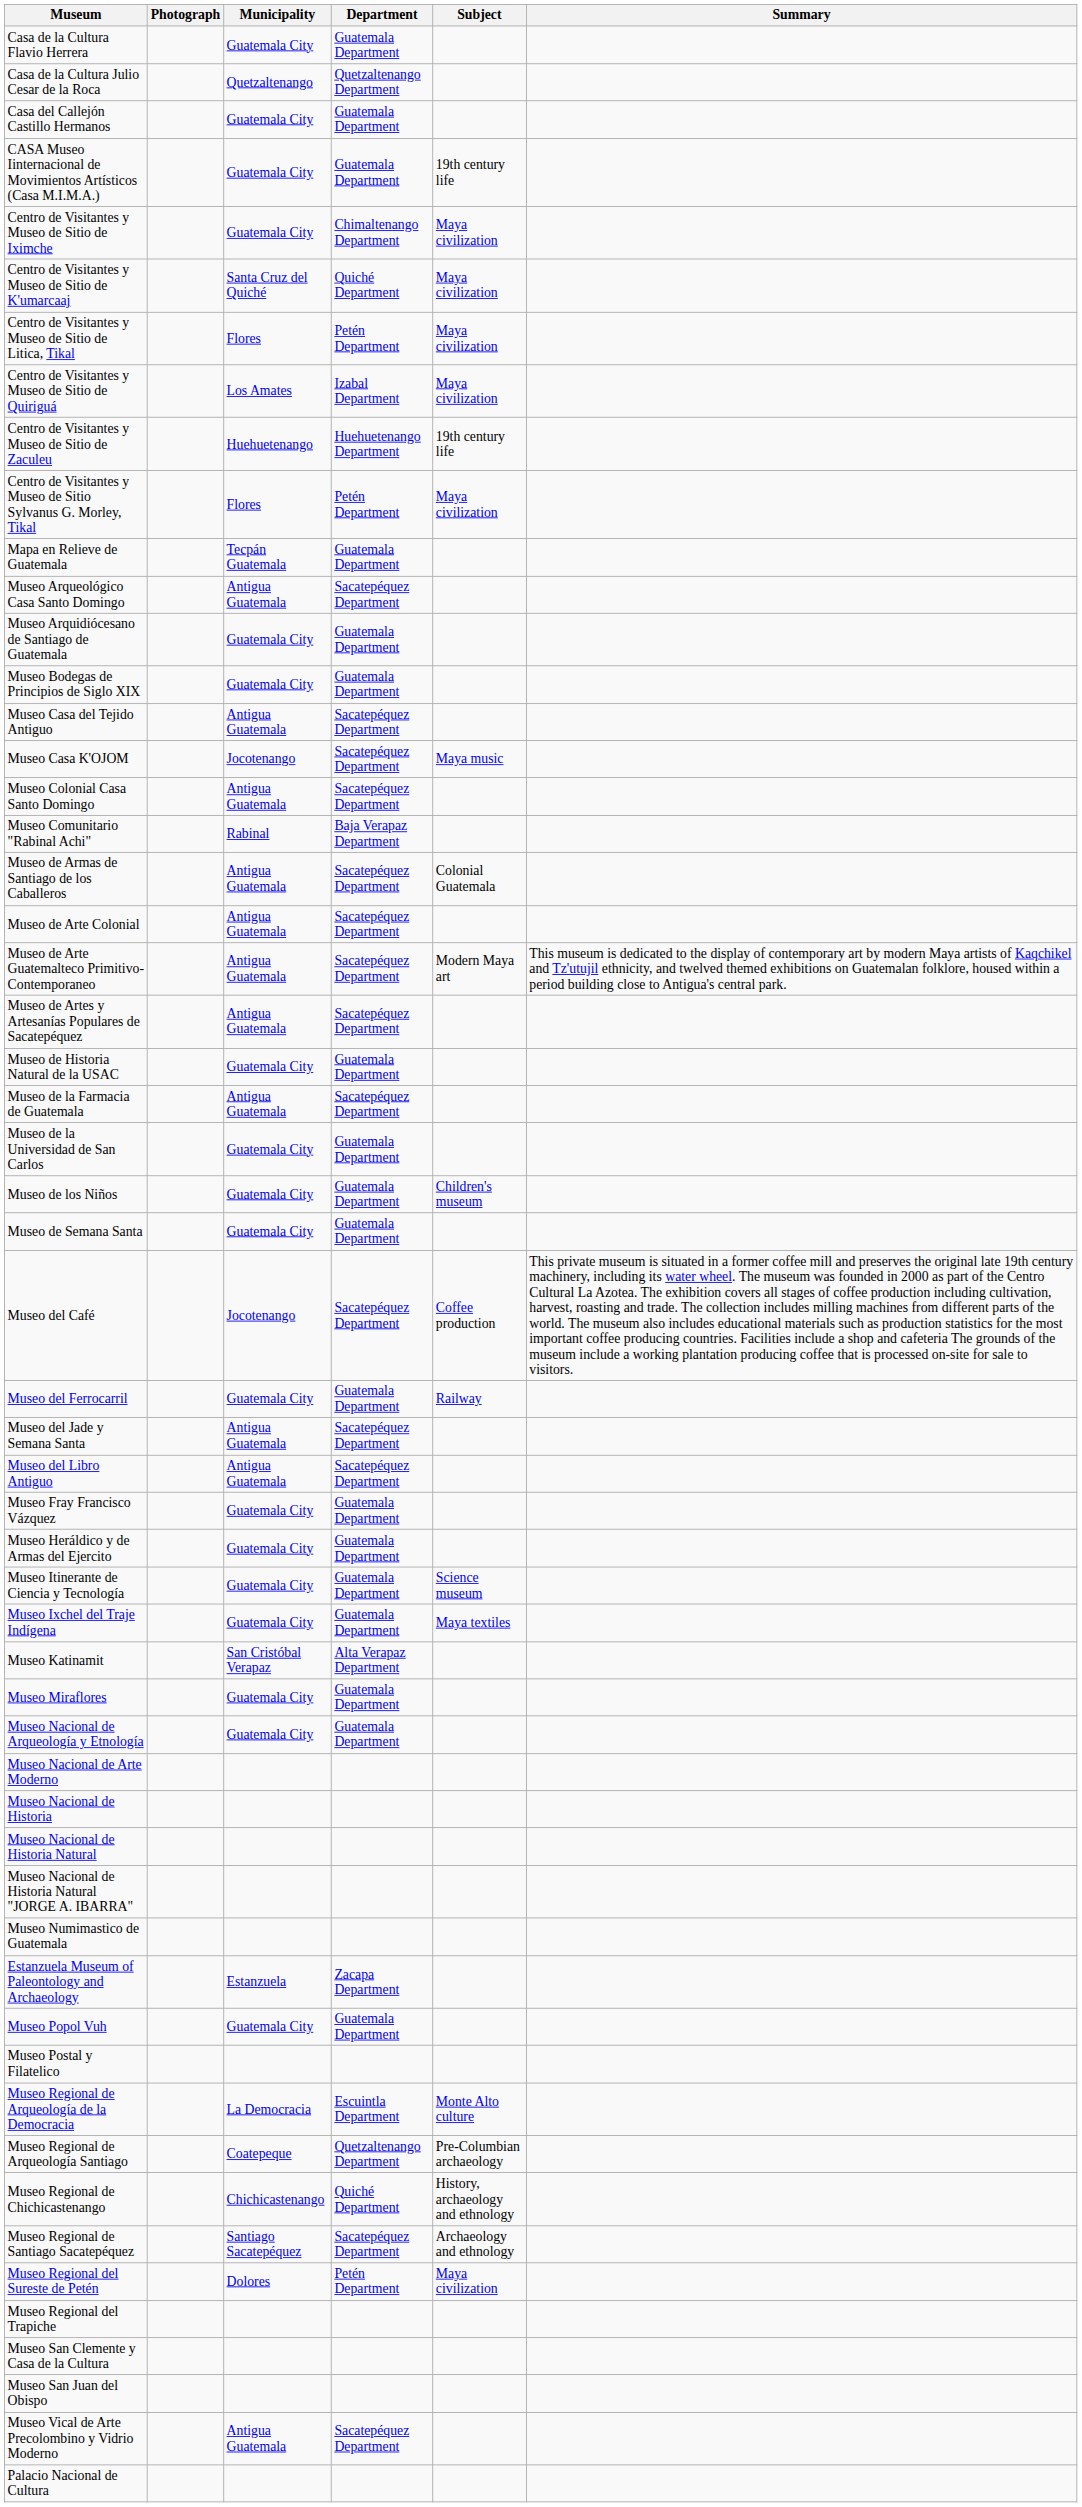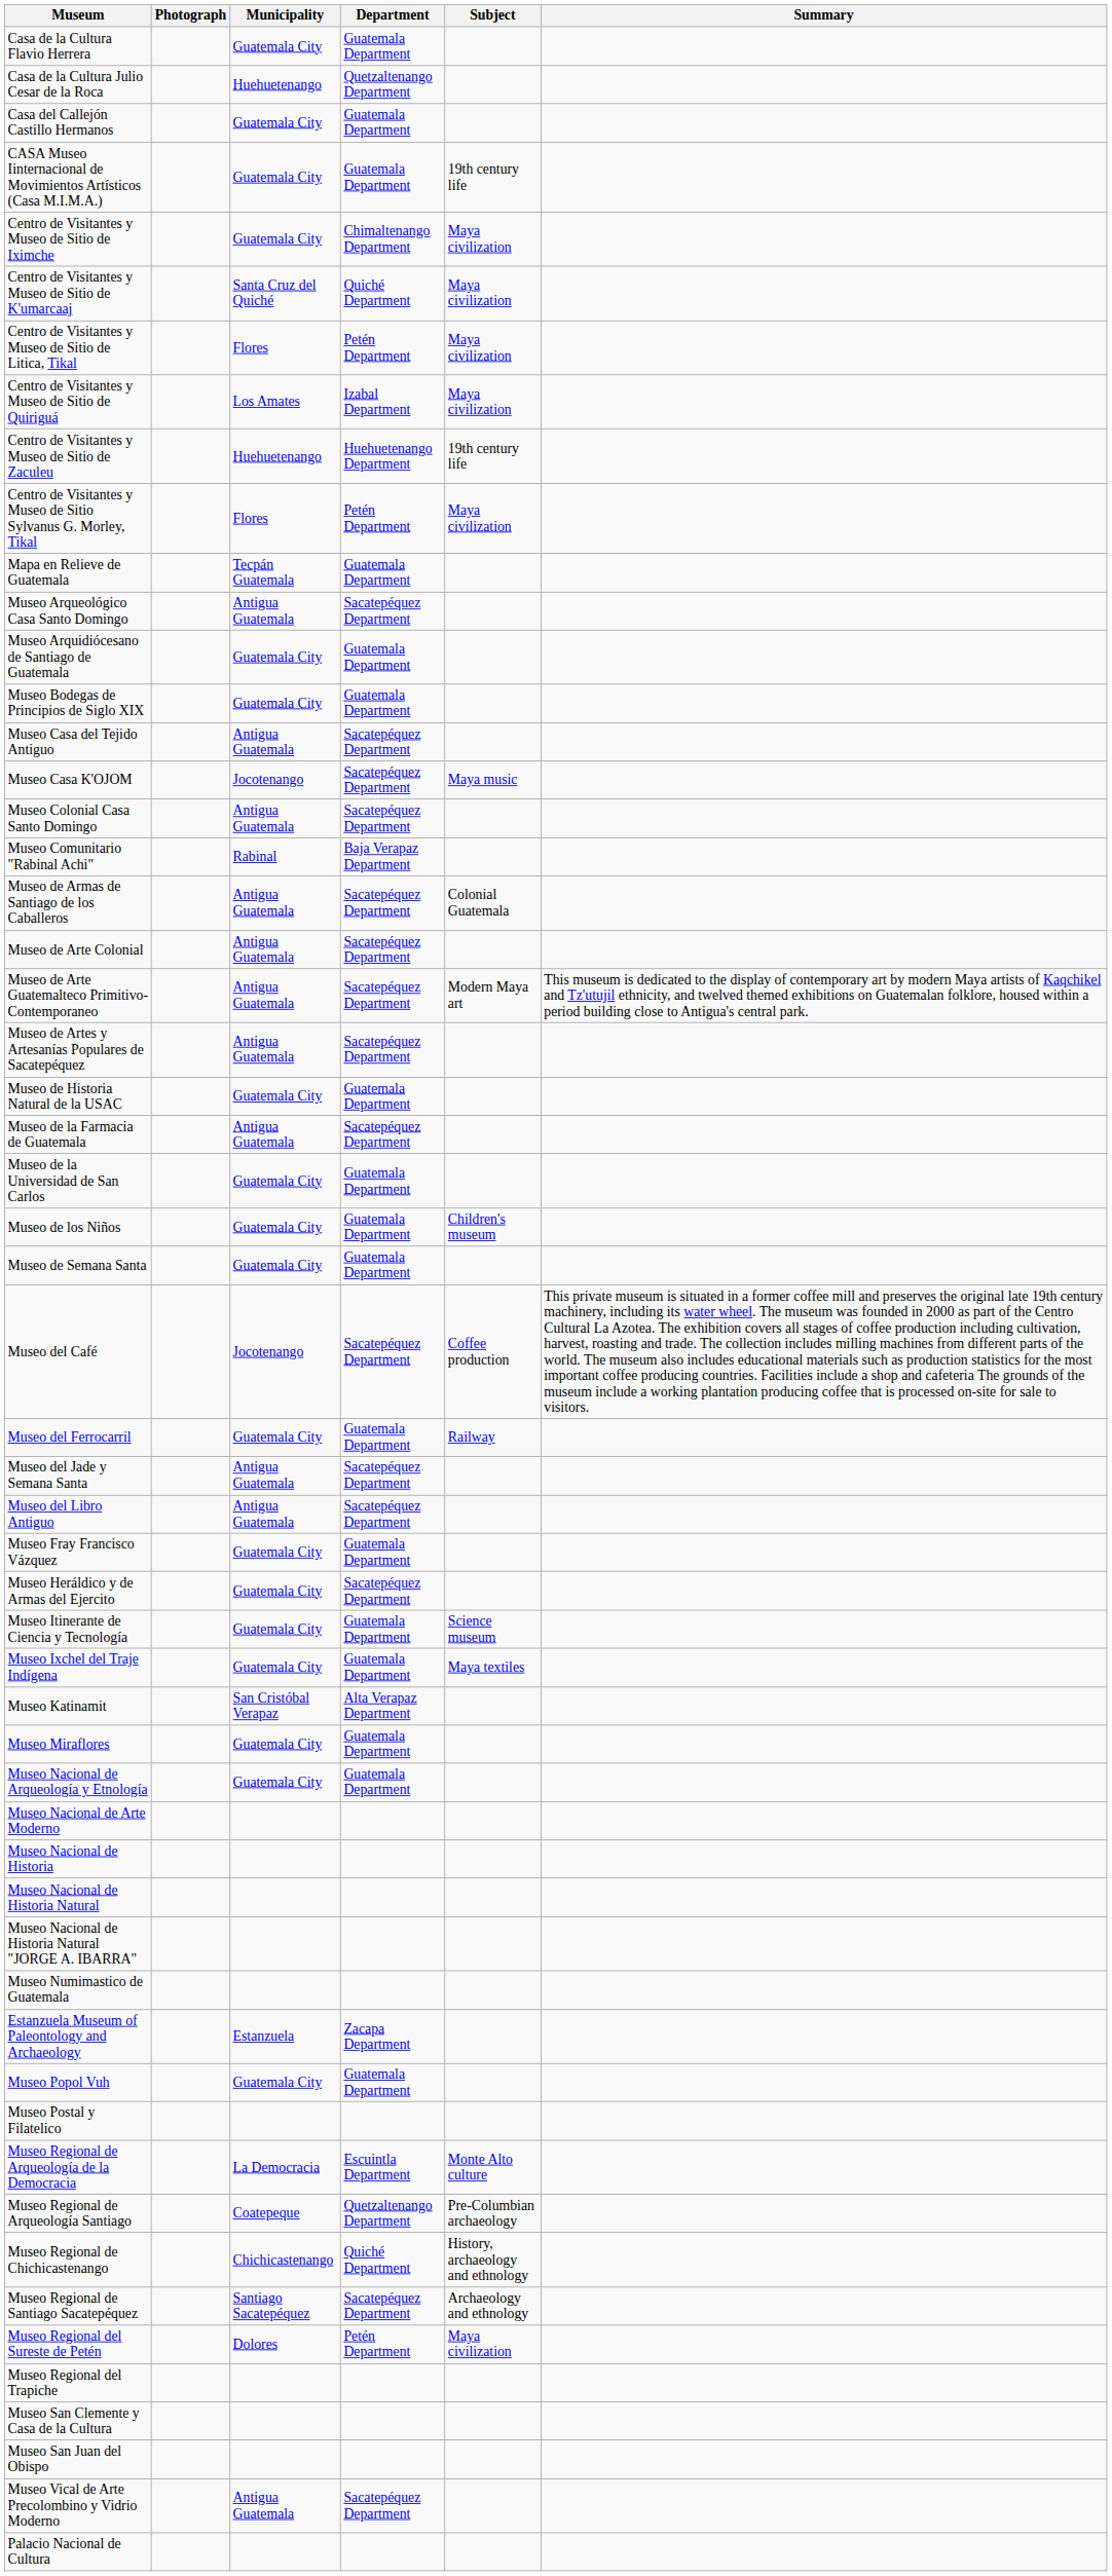Casa de la Cultura Julio Cesar de la Roca | Municipality: Quetzaltenango -> Huehuetenango
Museo Heráldico y de Armas del Ejercito | Department: Guatemala Department -> Sacatepéquez Department
